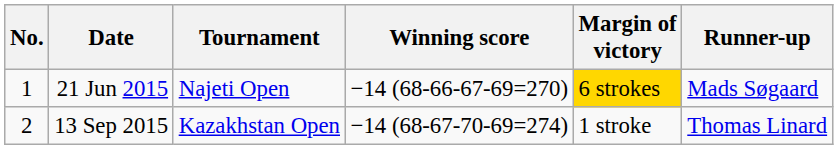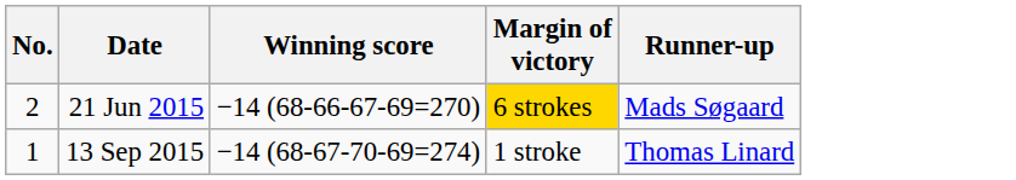- column: Tournament | Najeti Open | Kazakhstan Open
21 Jun 2015 | No.: 1 -> 2
13 Sep 2015 | No.: 2 -> 1
